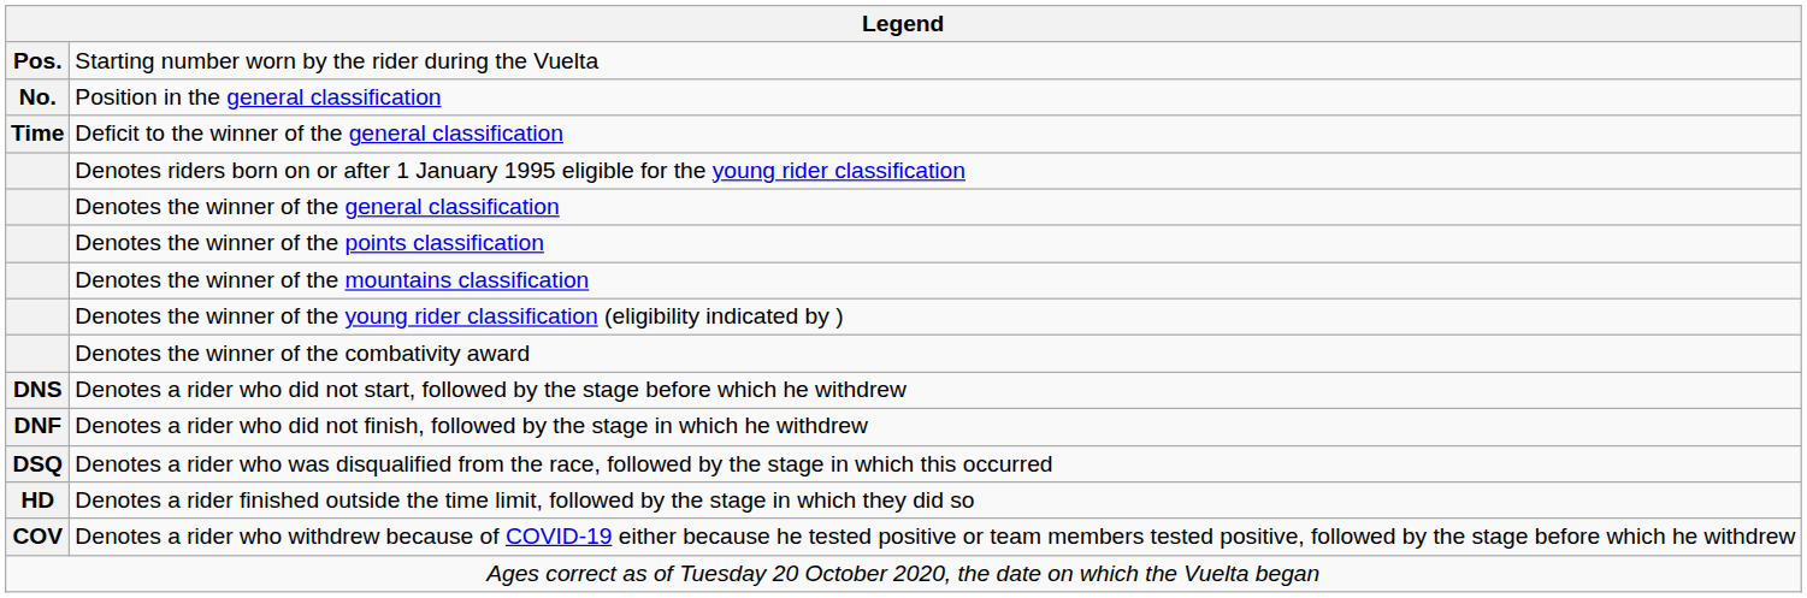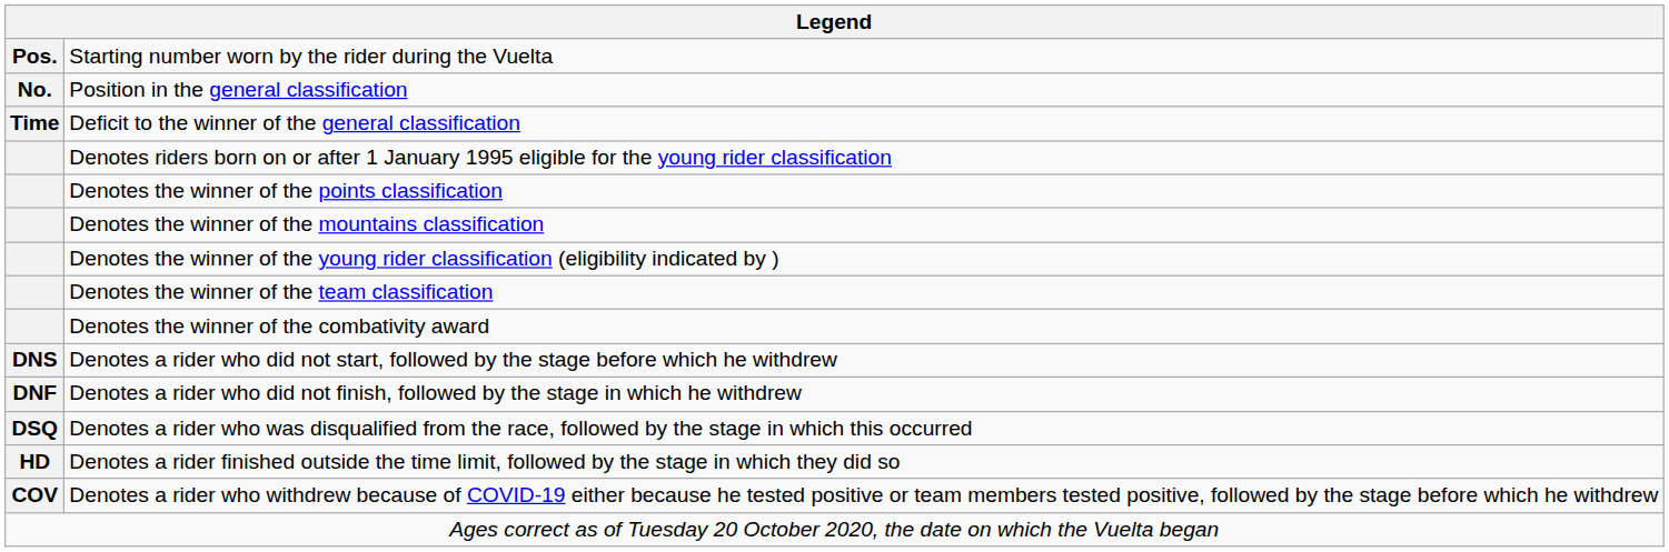- row: Denotes the winner of the general classification
+ row: Denotes the winner of the team classification
